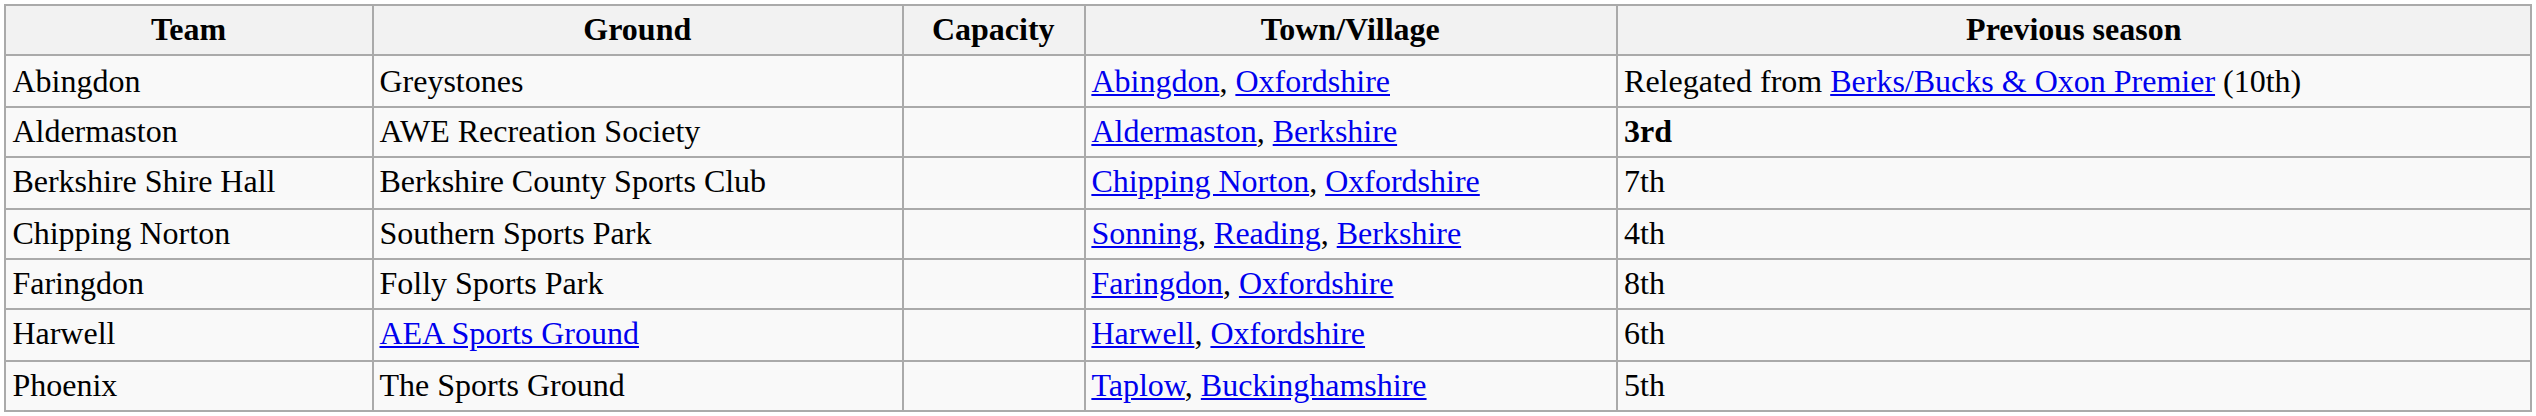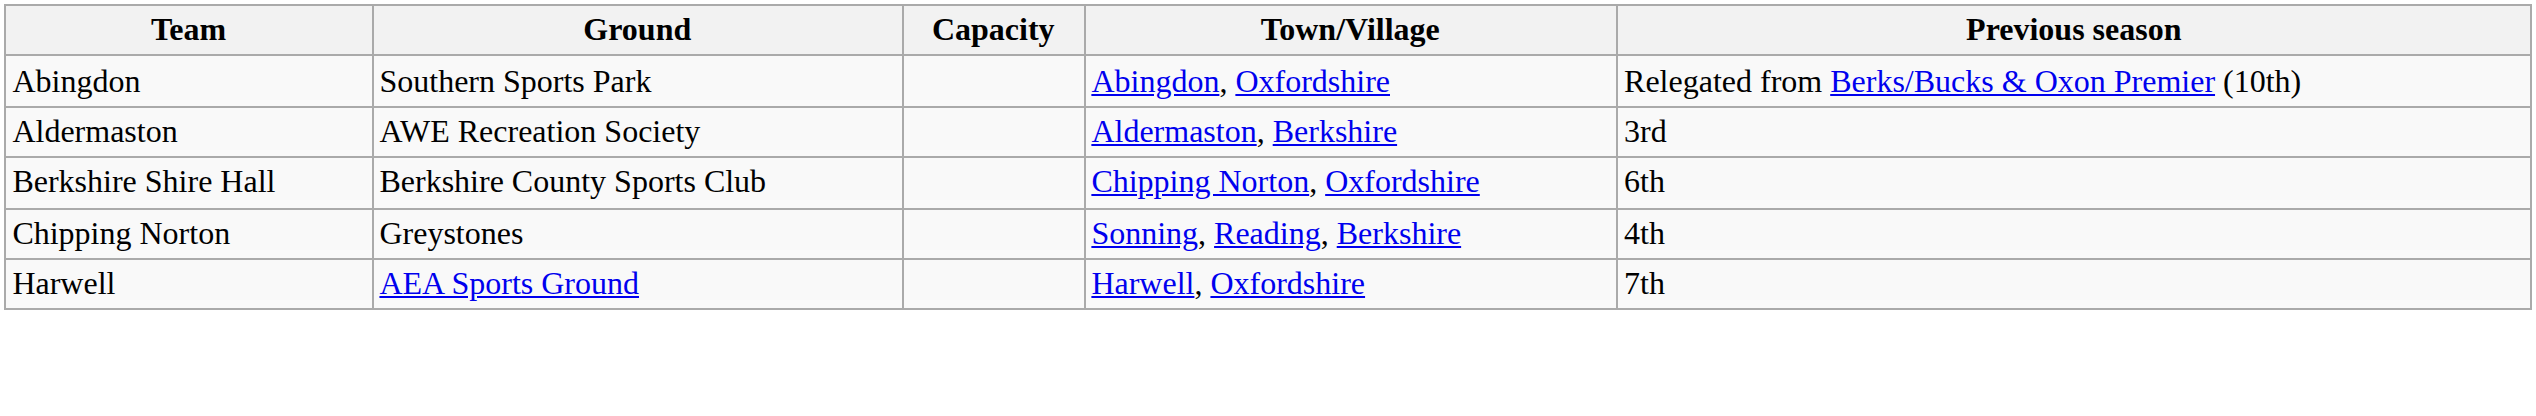Abingdon | Ground: Greystones -> Southern Sports Park
Aldermaston | Previous season: bold -> normal
Berkshire Shire Hall | Previous season: 7th -> 6th
Chipping Norton | Ground: Southern Sports Park -> Greystones
- row: Faringdon | Folly Sports Park | Faringdon, Oxfordshire | 8th
Harwell | Previous season: 6th -> 7th
- row: Phoenix | The Sports Ground | Taplow, Buckinghamshire | 5th
